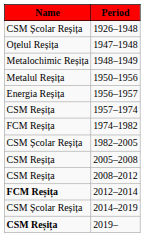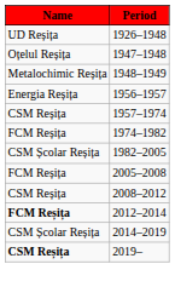1926–1948 | Name: CSM Școlar Reșița -> UD Reșița
- row: Metalul Reșița | 1950–1956
2005–2008 | Name: CSM Reșița -> FCM Reșița
